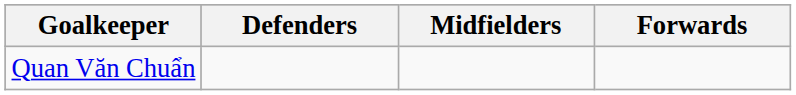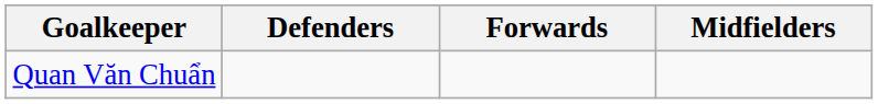columns swapped: Midfielders <-> Forwards
